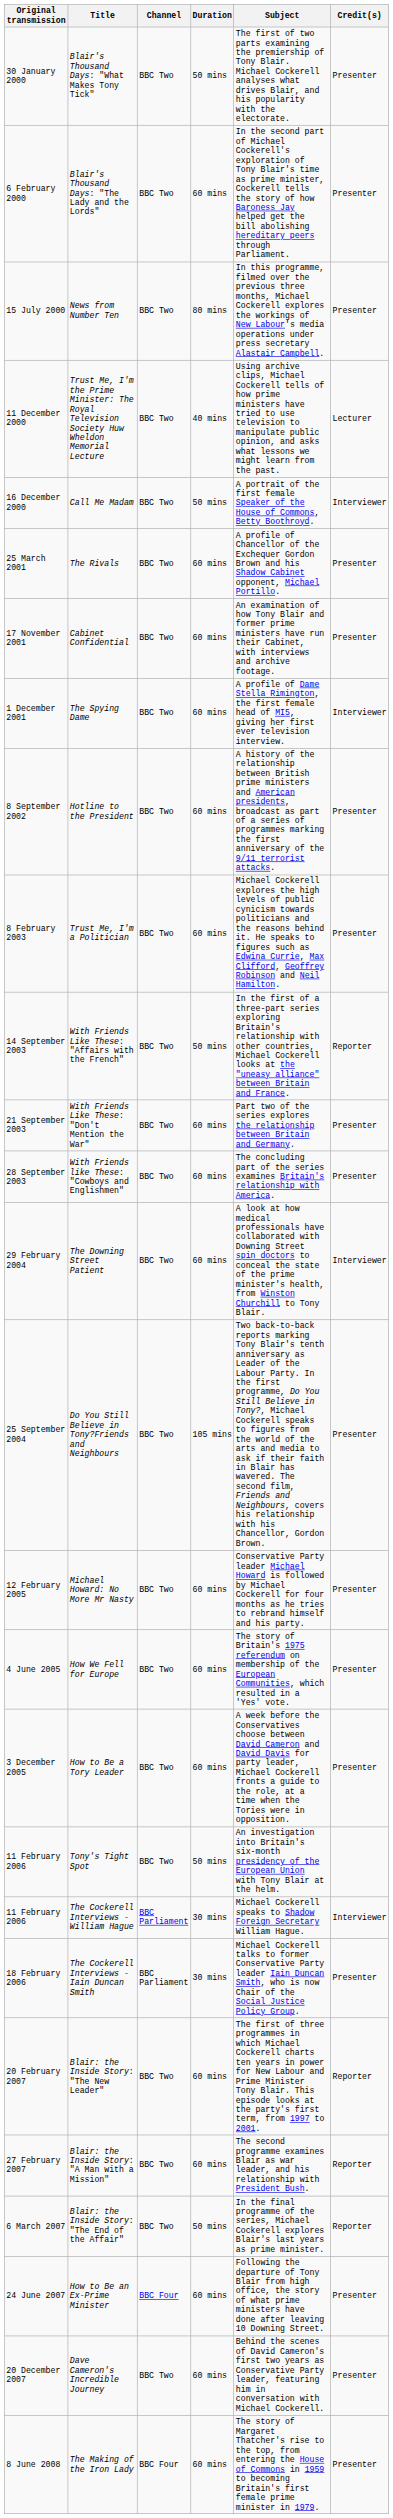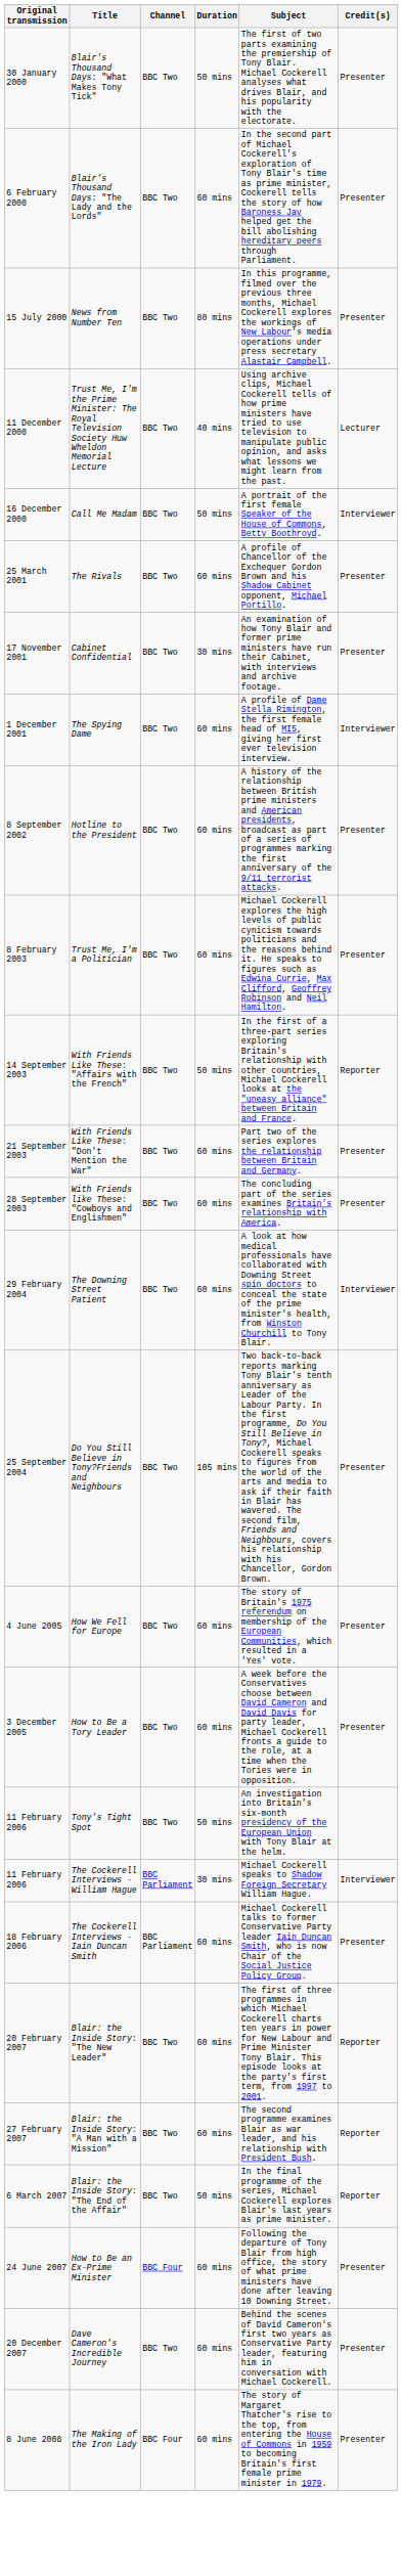Cabinet Confidential | Duration: 60 mins -> 30 mins
- row: 12 February 2005 | Michael Howard: No More Mr Nasty | BBC Two | 60 mins | Conservative Party leader Michael Howard is followed by Michael Cockerell for four months as he tries to rebrand himself and his party. | Presenter
The Cockerell Interviews - Iain Duncan Smith | Duration: 30 mins -> 60 mins
